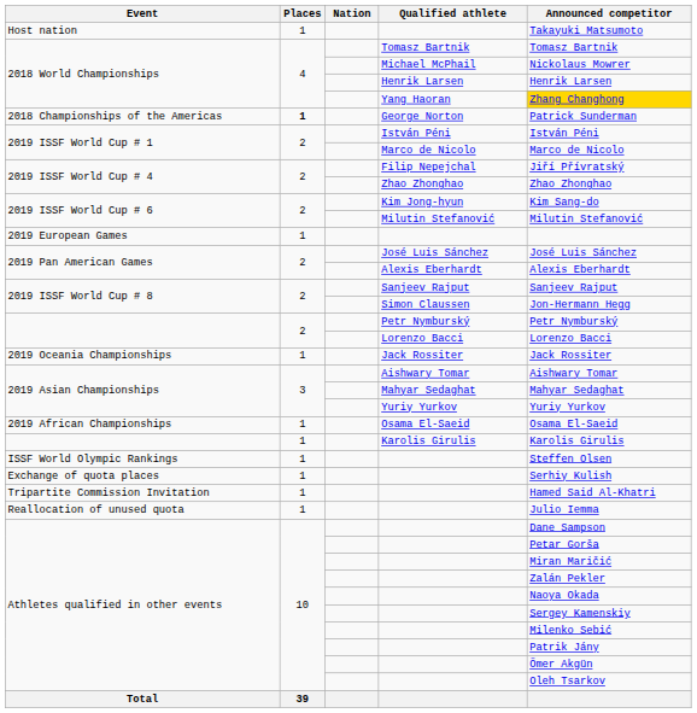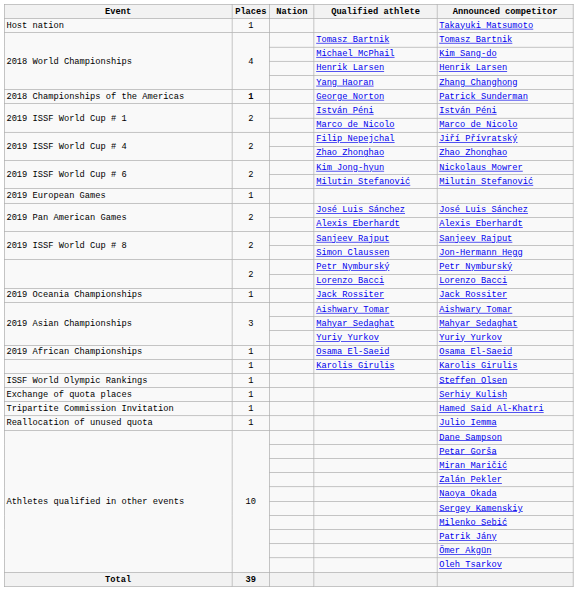Michael McPhail | Announced competitor: Nickolaus Mowrer -> Kim Sang-do
Yang Haoran | Announced competitor: gold background -> no background
Kim Jong-hyun | Announced competitor: Kim Sang-do -> Nickolaus Mowrer
